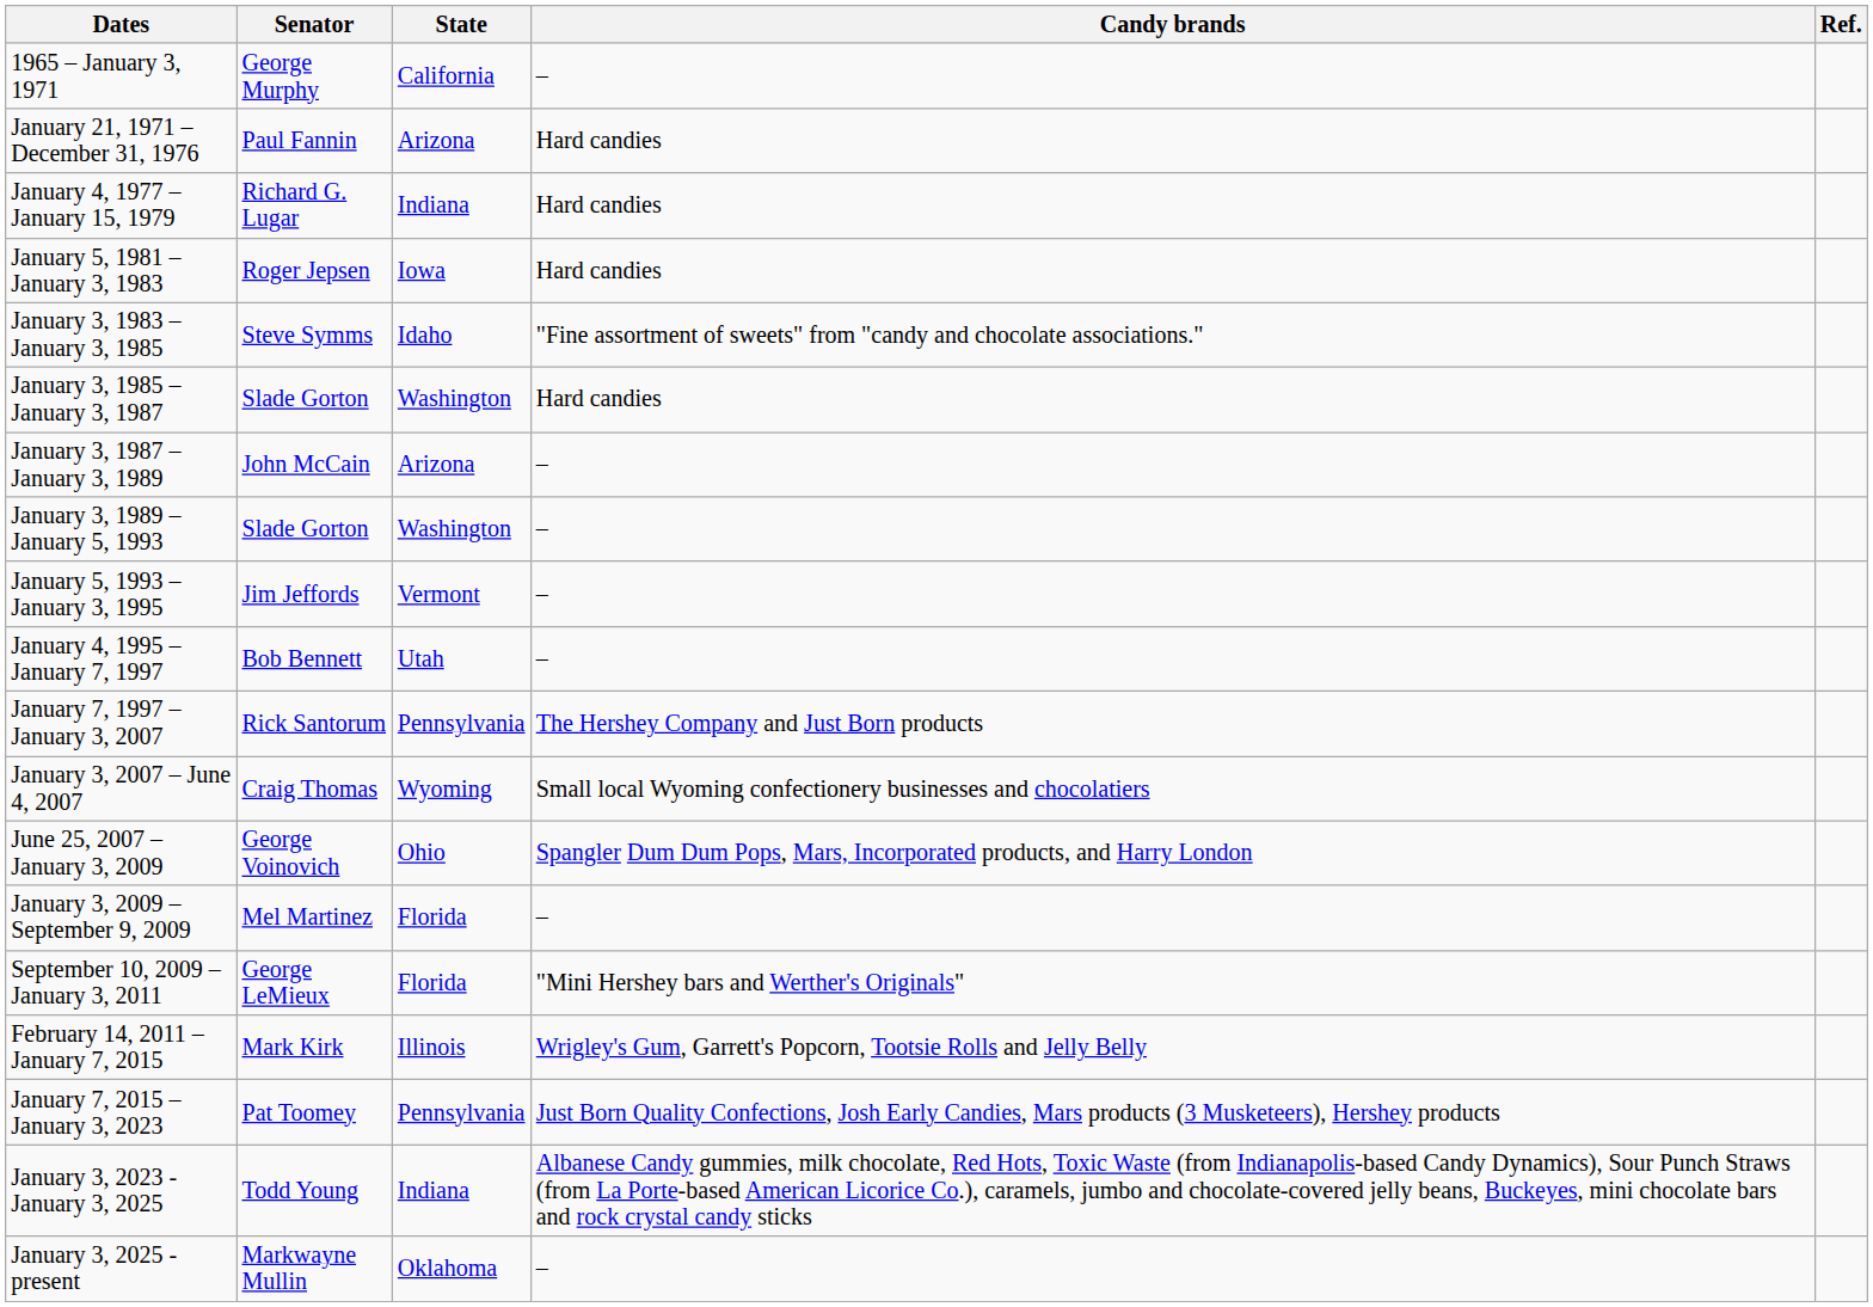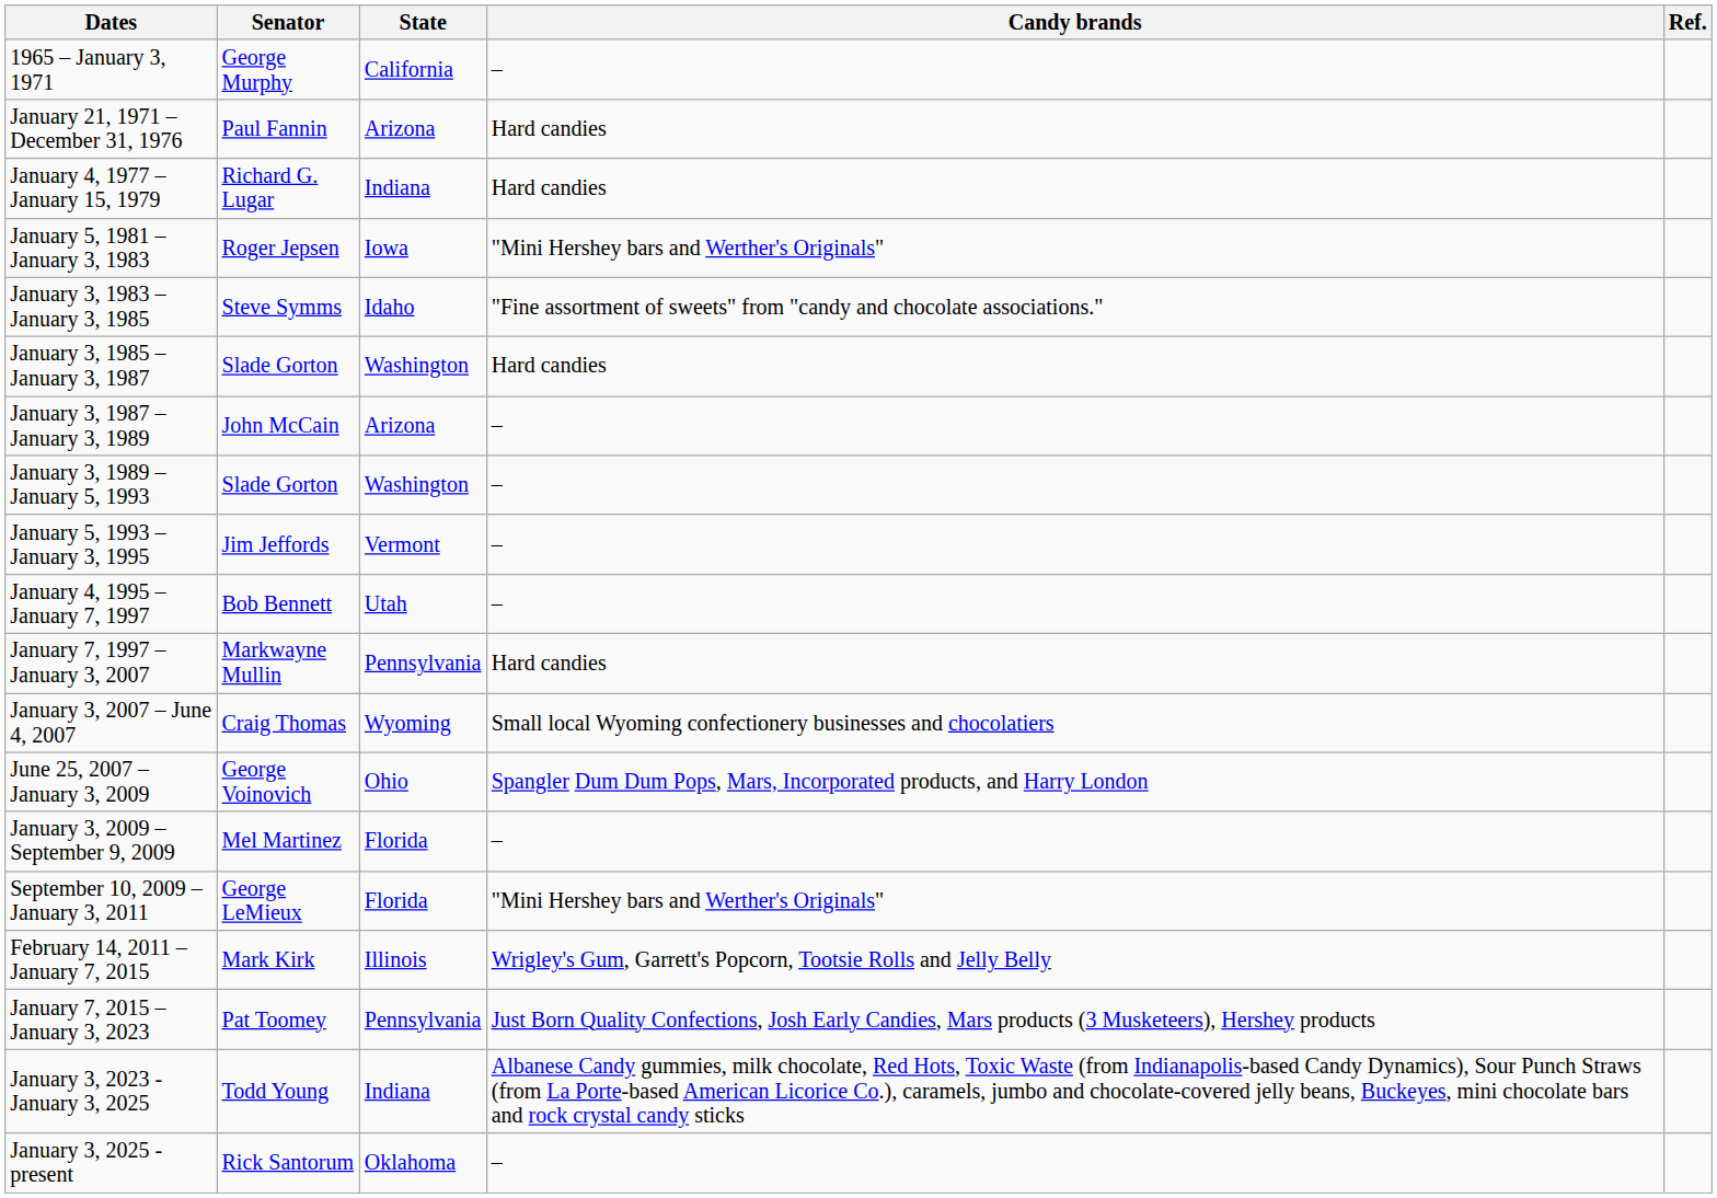January 5, 1981 – January 3, 1983 | Candy brands: Hard candies -> "Mini Hershey bars and Werther's Originals"
January 7, 1997 – January 3, 2007 | Senator: Rick Santorum -> Markwayne Mullin
January 7, 1997 – January 3, 2007 | Candy brands: The Hershey Company and Just Born products -> Hard candies
January 3, 2025 - present | Senator: Markwayne Mullin -> Rick Santorum
